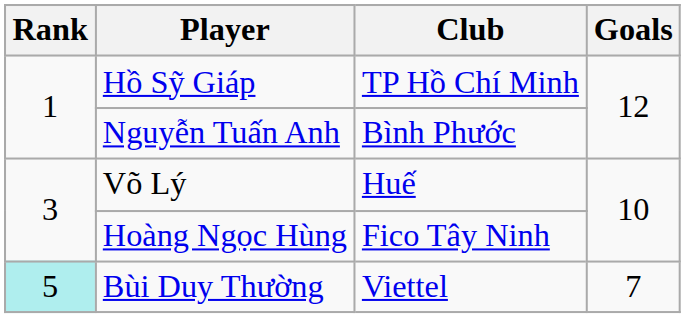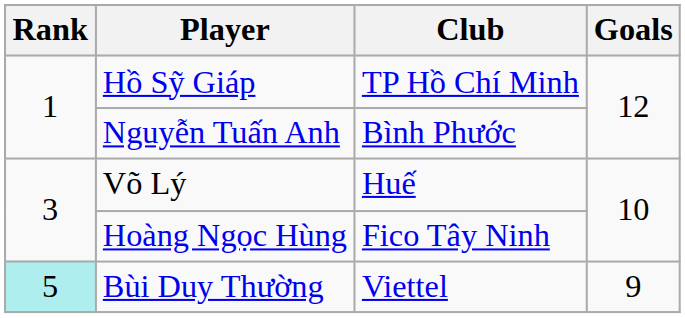Bùi Duy Thường | Goals: 7 -> 9
